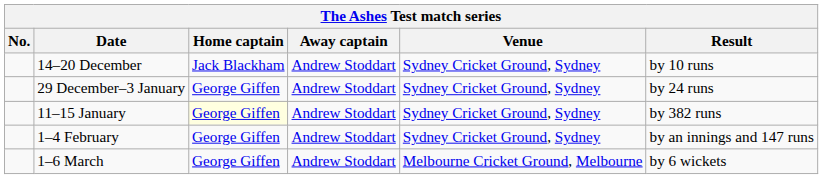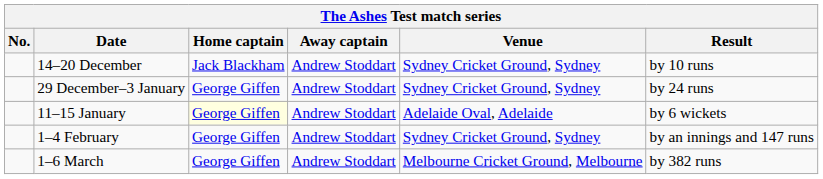11–15 January | Venue: Sydney Cricket Ground, Sydney -> Adelaide Oval, Adelaide
11–15 January | Result: by 382 runs -> by 6 wickets
1–6 March | Result: by 6 wickets -> by 382 runs
